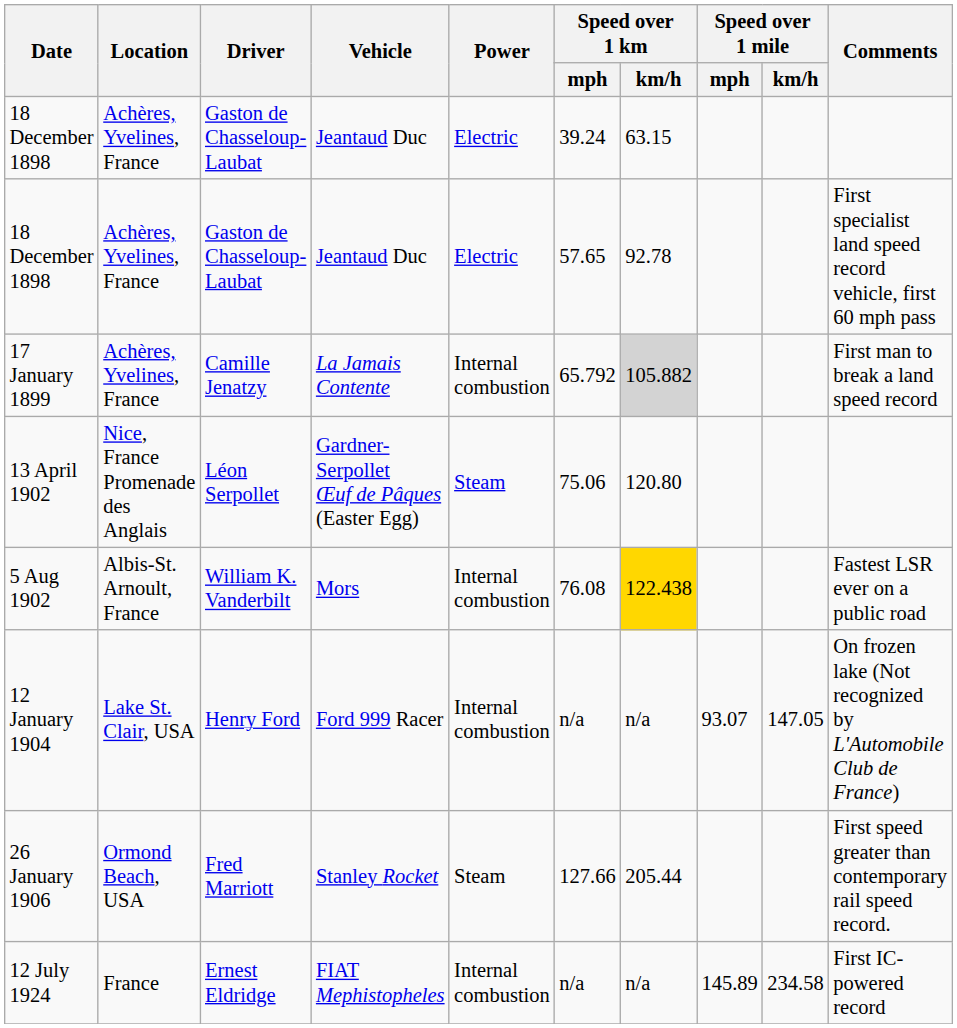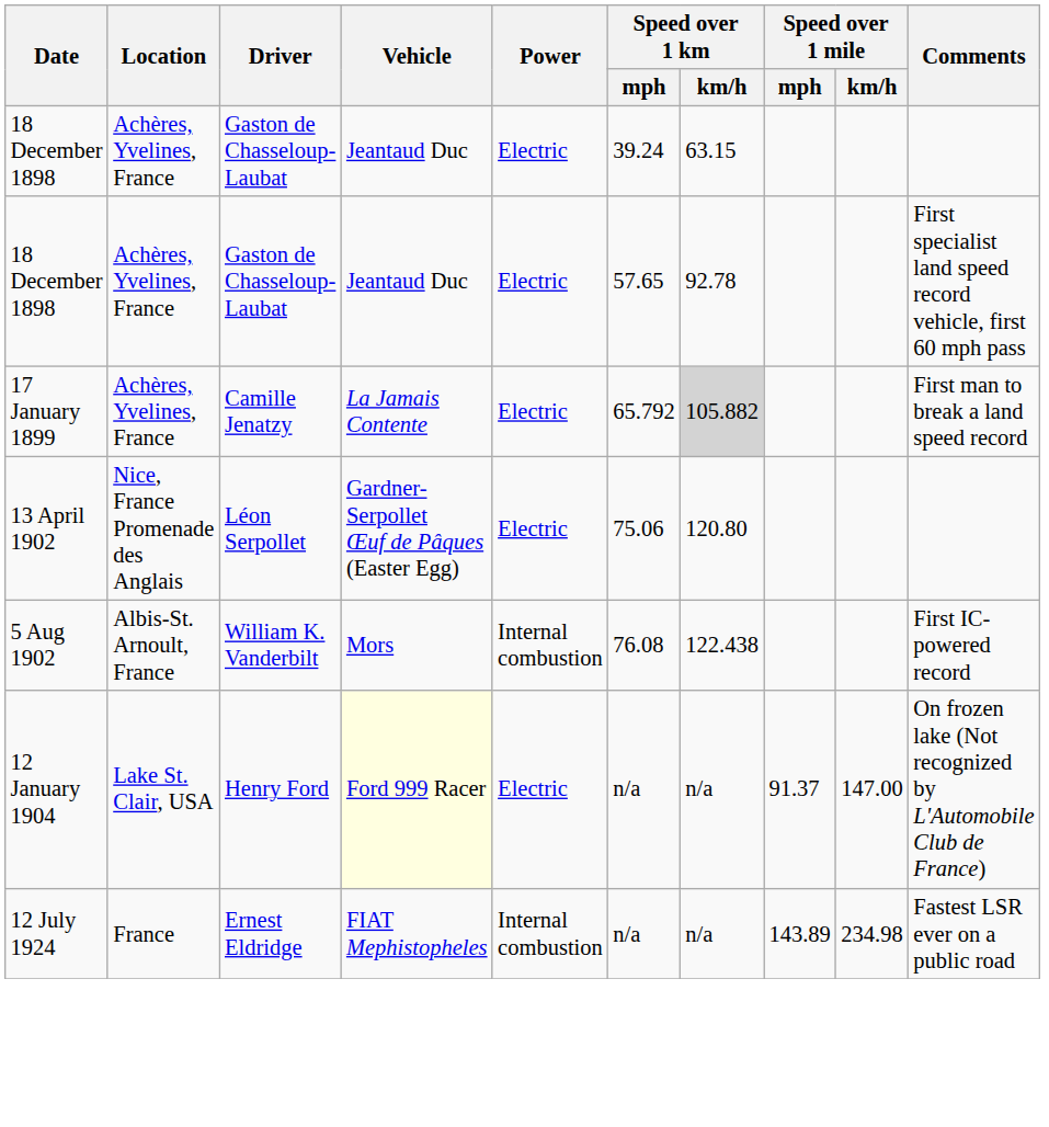17 January 1899 | Power: Internal combustion -> Electric
13 April 1902 | Power: Steam -> Electric
5 Aug 1902 | Speed over 1 km / km/h: gold background -> no background
5 Aug 1902 | Comments: Fastest LSR ever on a public road -> First IC-powered record
12 January 1904 | Vehicle: no background -> lightyellow background
12 January 1904 | Power: Internal combustion -> Electric
12 January 1904 | Speed over 1 mile / mph: 93.07 -> 91.37
12 January 1904 | Speed over 1 mile / km/h: 147.05 -> 147.00
- row: 26 January 1906 | Ormond Beach, USA | Fred Marriott | Stanley Rocket | Steam | 127.66 | 205.44 | First speed greater than contemporary rail speed record.
12 July 1924 | Speed over 1 mile / mph: 145.89 -> 143.89
12 July 1924 | Speed over 1 mile / km/h: 234.58 -> 234.98
12 July 1924 | Comments: First IC-powered record -> Fastest LSR ever on a public road
